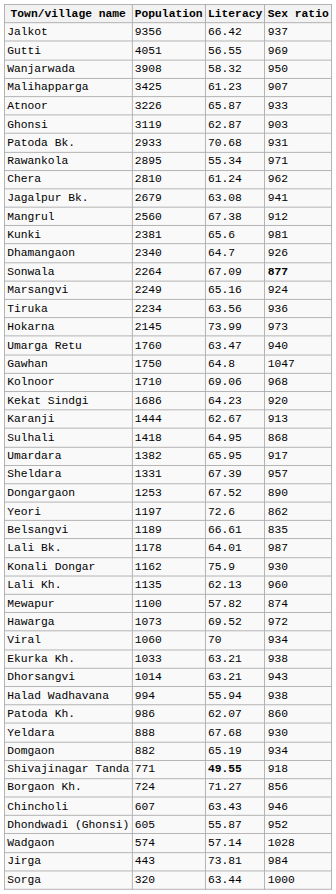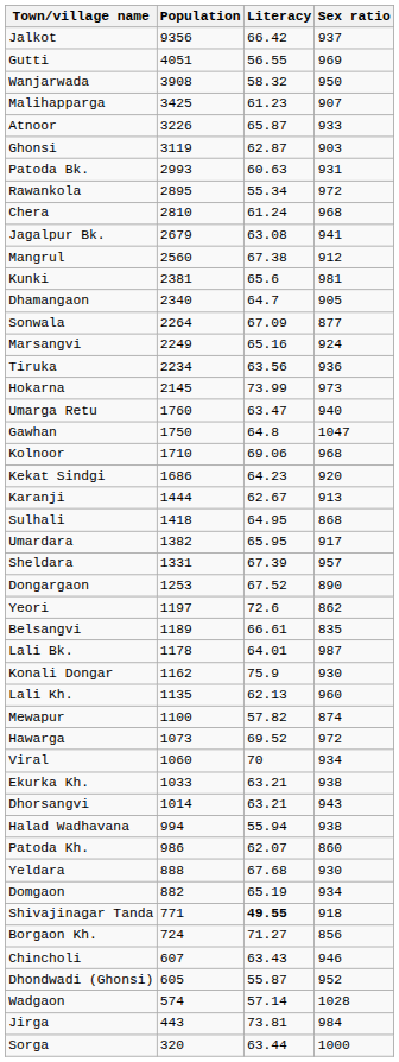Patoda Bk. | Population: 2933 -> 2993
Patoda Bk. | Literacy: 70.68 -> 60.63
Rawankola | Sex ratio: 971 -> 972
Chera | Sex ratio: 962 -> 968
Dhamangaon | Sex ratio: 926 -> 905
Sonwala | Sex ratio: bold -> normal
